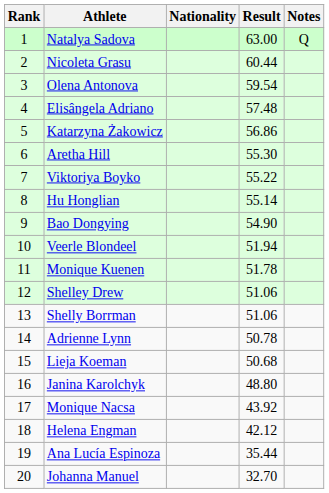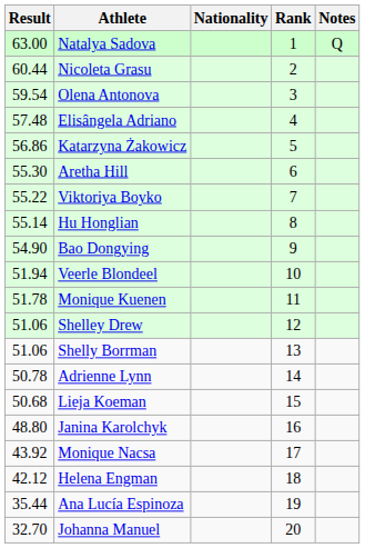columns swapped: Rank <-> Result
